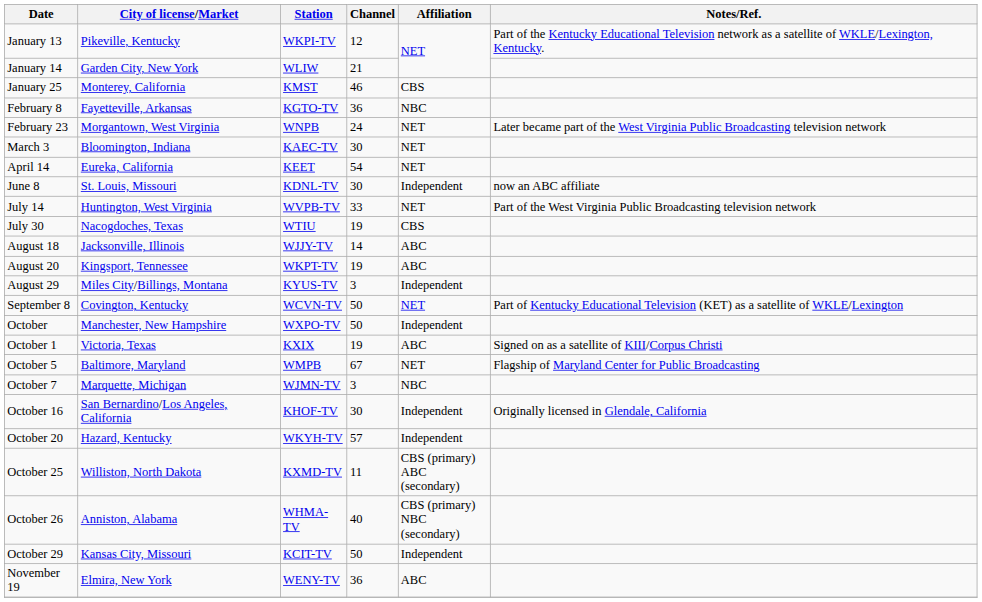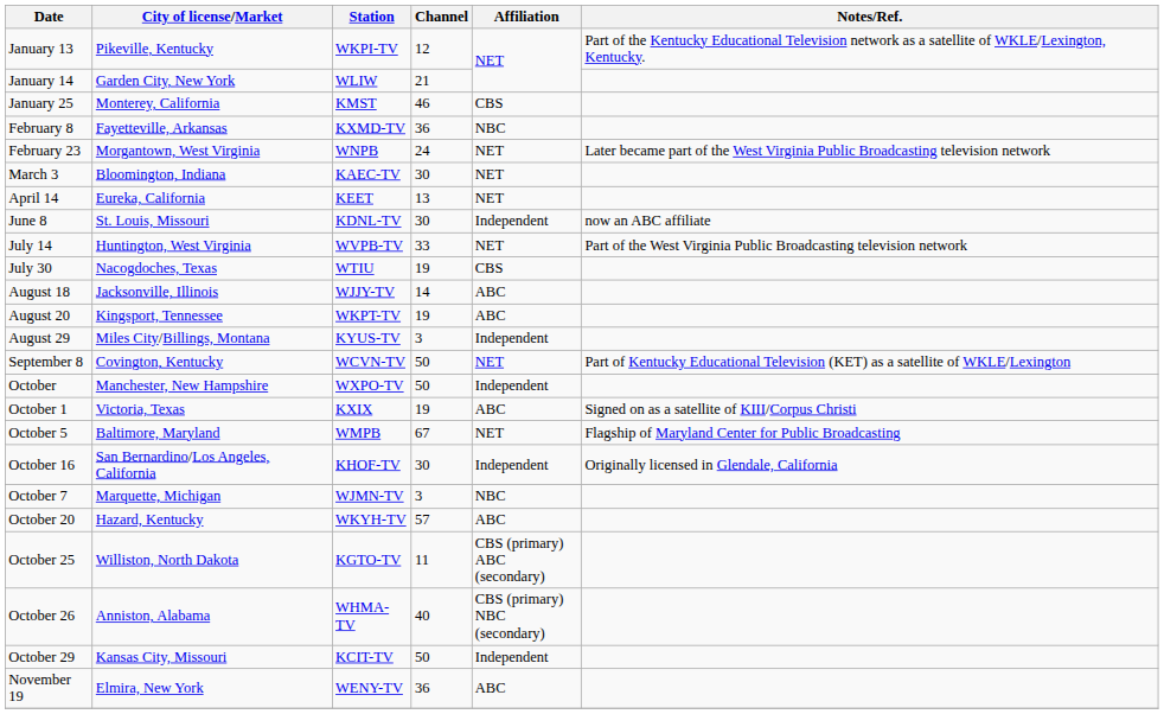February 8 | Station: KGTO-TV -> KXMD-TV
April 14 | Channel: 54 -> 13
rows swapped: October 7 <-> October 16
October 20 | Affiliation: Independent -> ABC
October 25 | Station: KXMD-TV -> KGTO-TV
